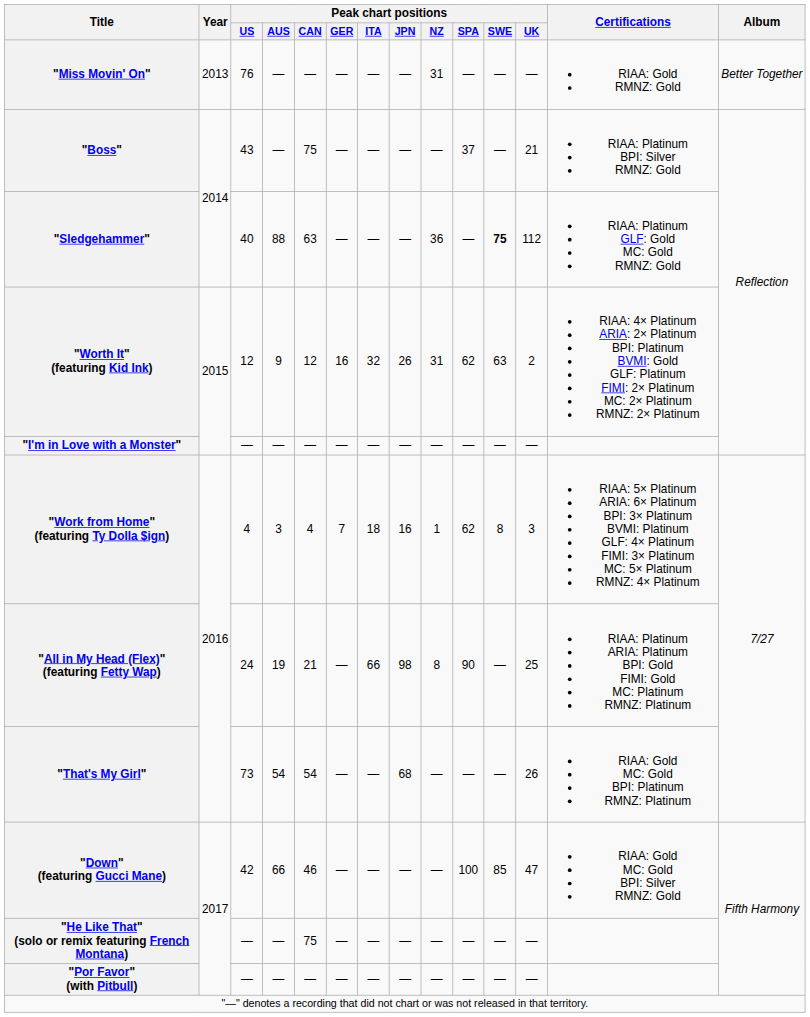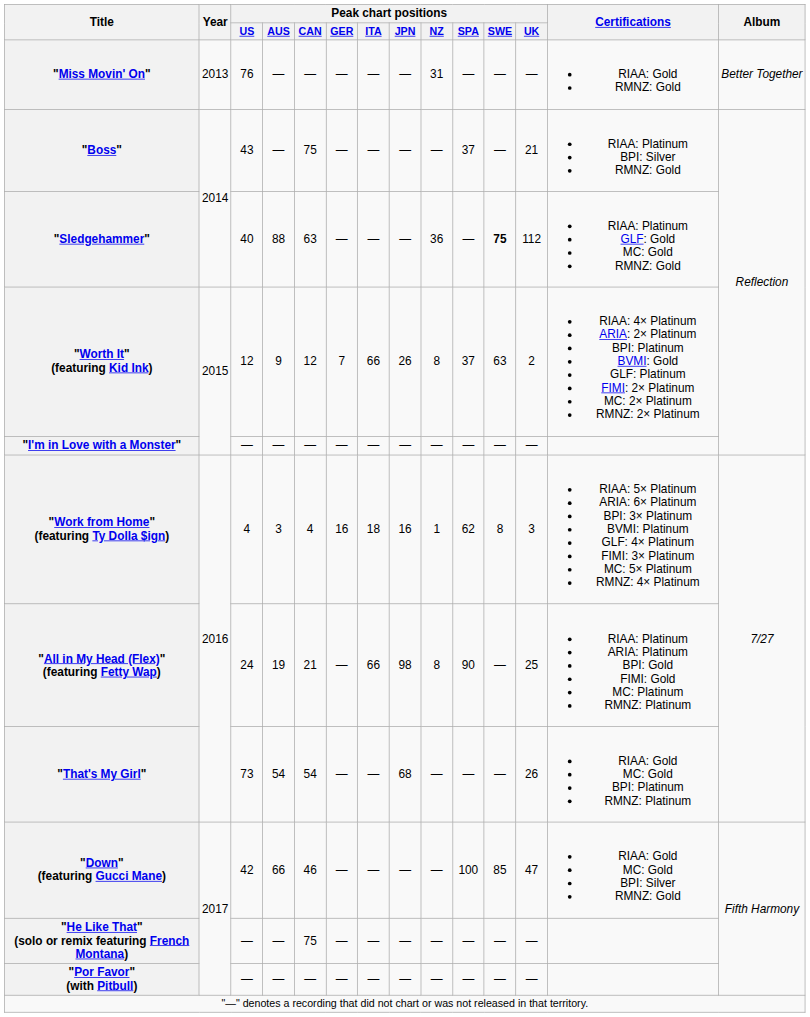"Worth It" (featuring Kid Ink) | Peak chart positions / GER: 16 -> 7
"Worth It" (featuring Kid Ink) | Peak chart positions / ITA: 32 -> 66
"Worth It" (featuring Kid Ink) | Peak chart positions / NZ: 31 -> 8
"Worth It" (featuring Kid Ink) | Peak chart positions / SPA: 62 -> 37
"Work from Home" (featuring Ty Dolla $ign) | Peak chart positions / GER: 7 -> 16
